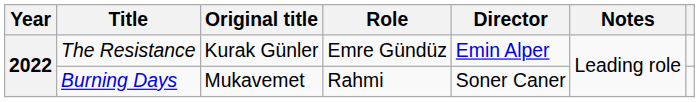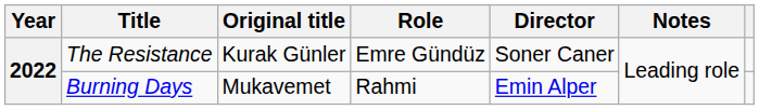The Resistance | Director: Emin Alper -> Soner Caner
Burning Days | Director: Soner Caner -> Emin Alper
